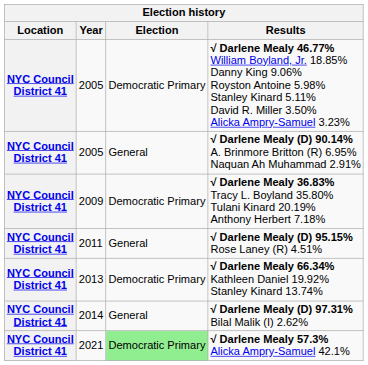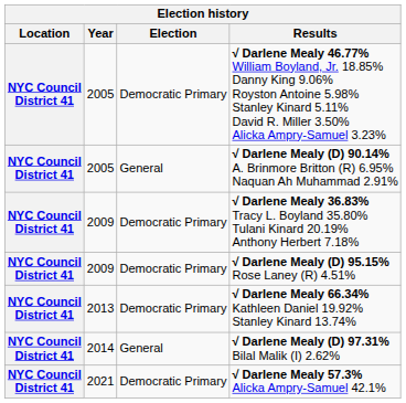√ Darlene Mealy (D) 95.15% Rose Laney (R) 4.51% | Year: 2011 -> 2009
√ Darlene Mealy (D) 95.15% Rose Laney (R) 4.51% | Election: General -> Democratic Primary
√ Darlene Mealy 57.3% Alicka Ampry-Samuel 42.1% | Election: lightgreen background -> no background
